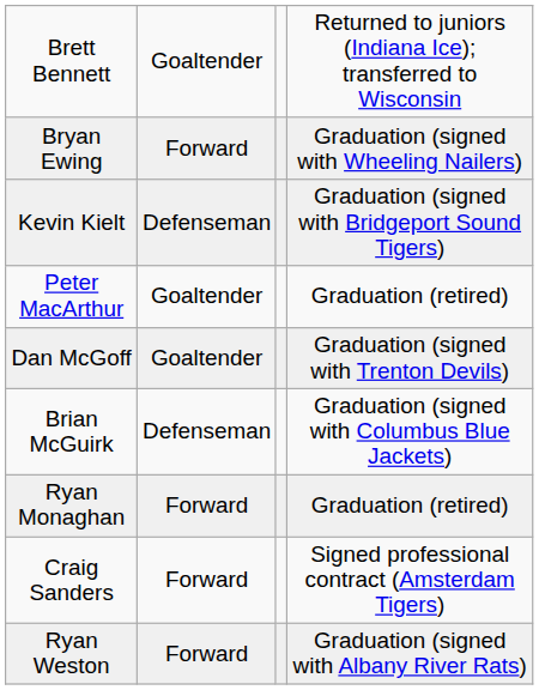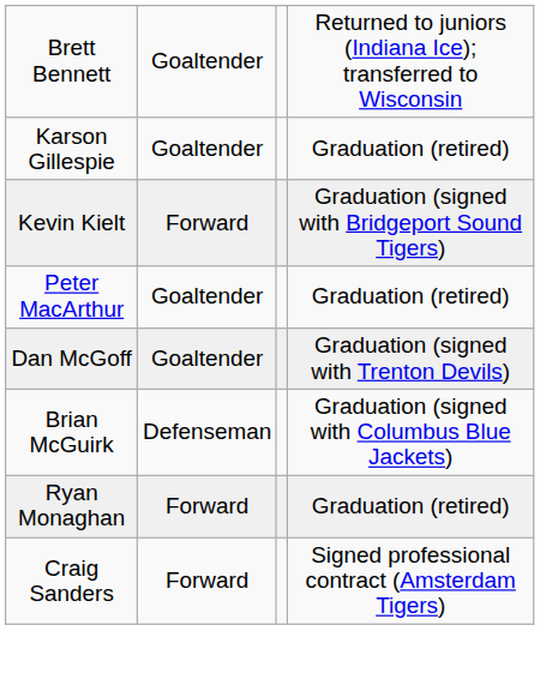- row: Bryan Ewing | Forward | Graduation (signed with Wheeling Nailers)
+ row: Karson Gillespie | Goaltender | Graduation (retired)
Kevin Kielt | column 2: Defenseman -> Forward
- row: Ryan Weston | Forward | Graduation (signed with Albany River Rats)
